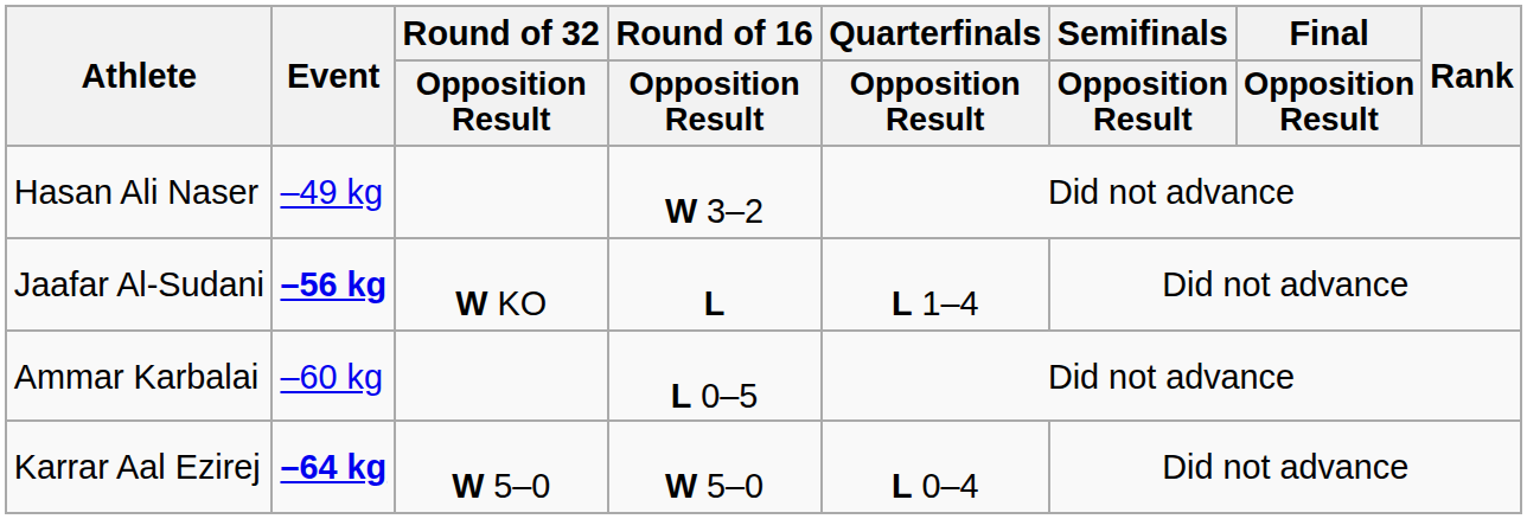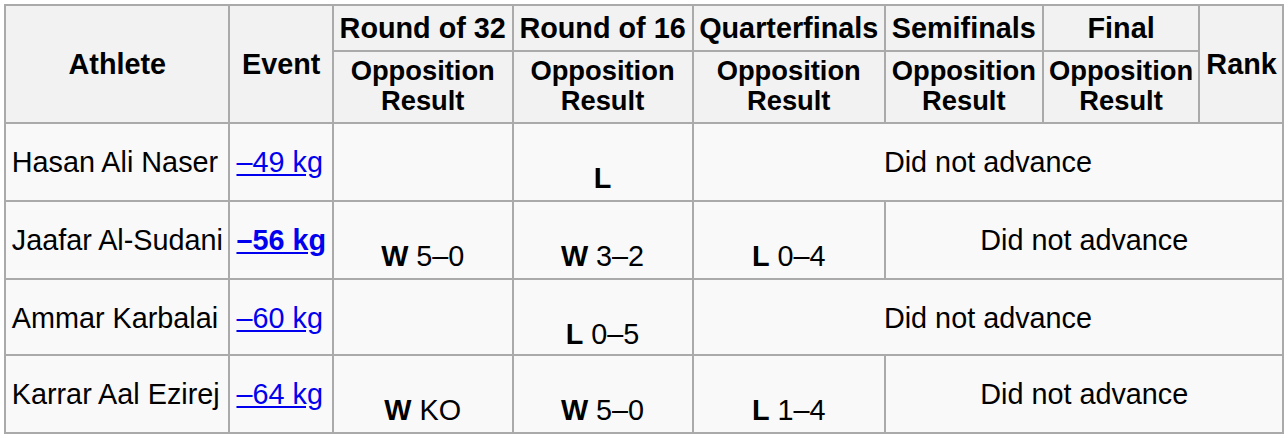Hasan Ali Naser | Round of 16 / Opposition Result: W 3–2 -> L
Jaafar Al-Sudani | Round of 32 / Opposition Result: W KO -> W 5–0
Jaafar Al-Sudani | Round of 16 / Opposition Result: L -> W 3–2
Jaafar Al-Sudani | Quarterfinals / Opposition Result: L 1–4 -> L 0–4
Karrar Aal Ezirej | Event: bold -> normal
Karrar Aal Ezirej | Round of 32 / Opposition Result: W 5–0 -> W KO
Karrar Aal Ezirej | Quarterfinals / Opposition Result: L 0–4 -> L 1–4
